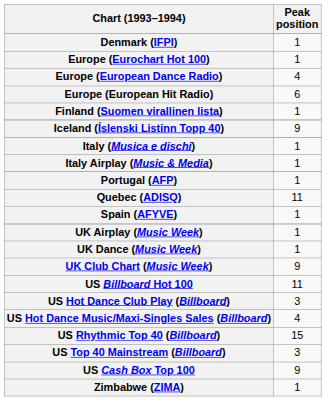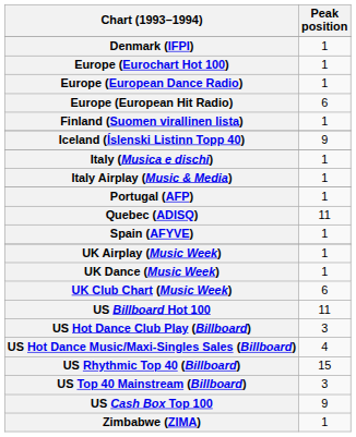Europe (European Dance Radio) | Peak position: 4 -> 1
UK Club Chart (Music Week) | Peak position: 9 -> 6
